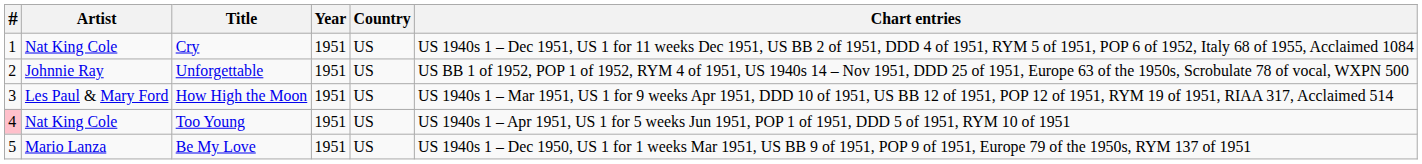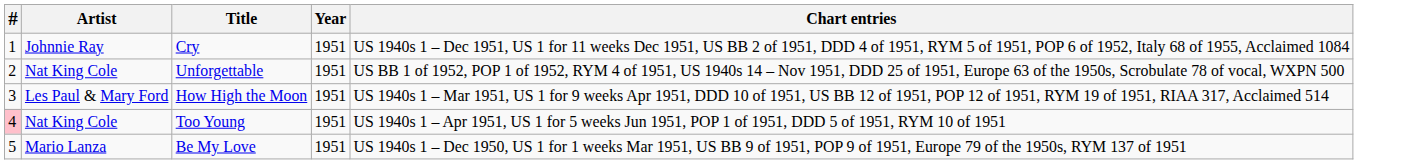- column: Country | US | US | US | US | US
Cry | Artist: Nat King Cole -> Johnnie Ray
Unforgettable | Artist: Johnnie Ray -> Nat King Cole
